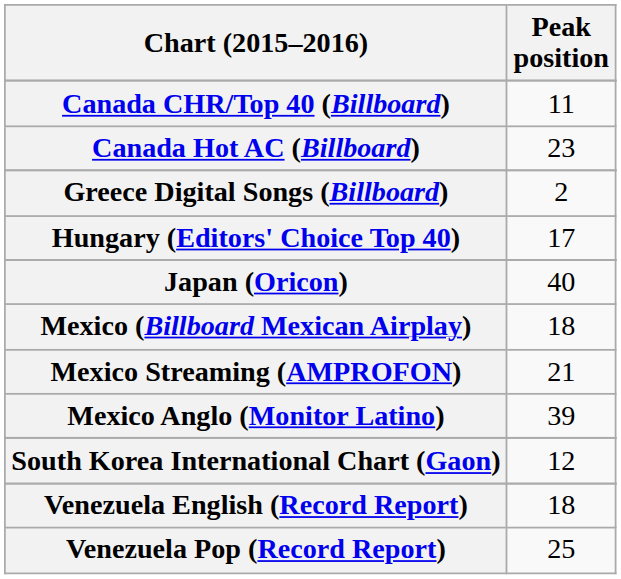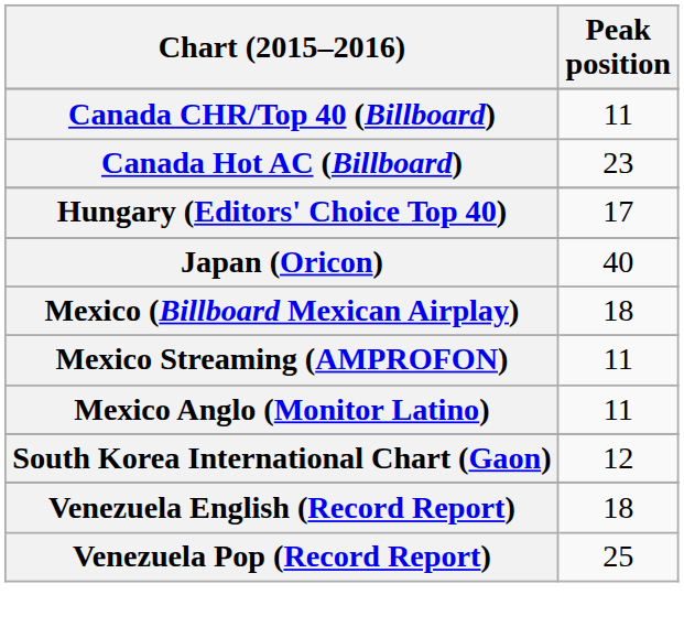- row: Greece Digital Songs (Billboard) | 2
Mexico Streaming (AMPROFON) | Peak position: 21 -> 11
Mexico Anglo (Monitor Latino) | Peak position: 39 -> 11
